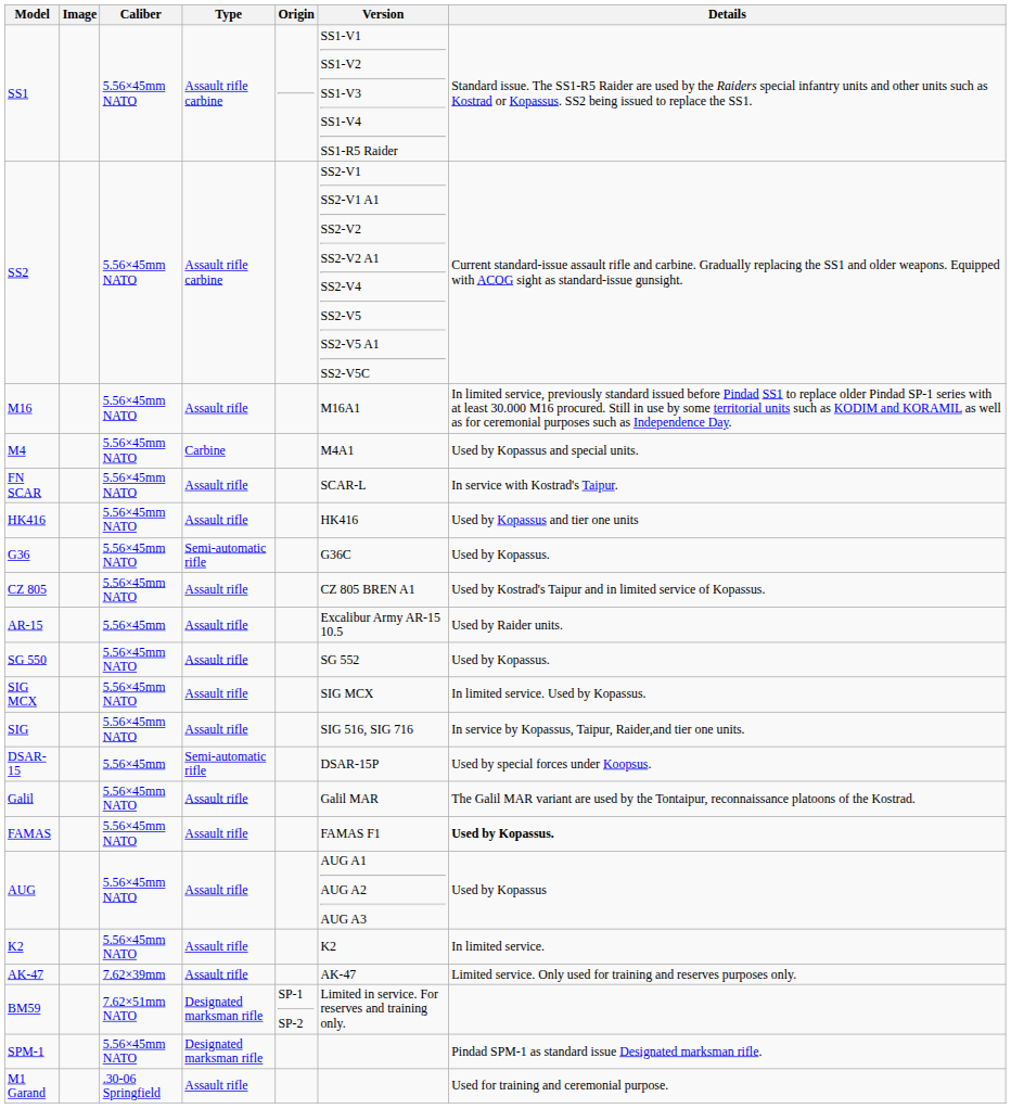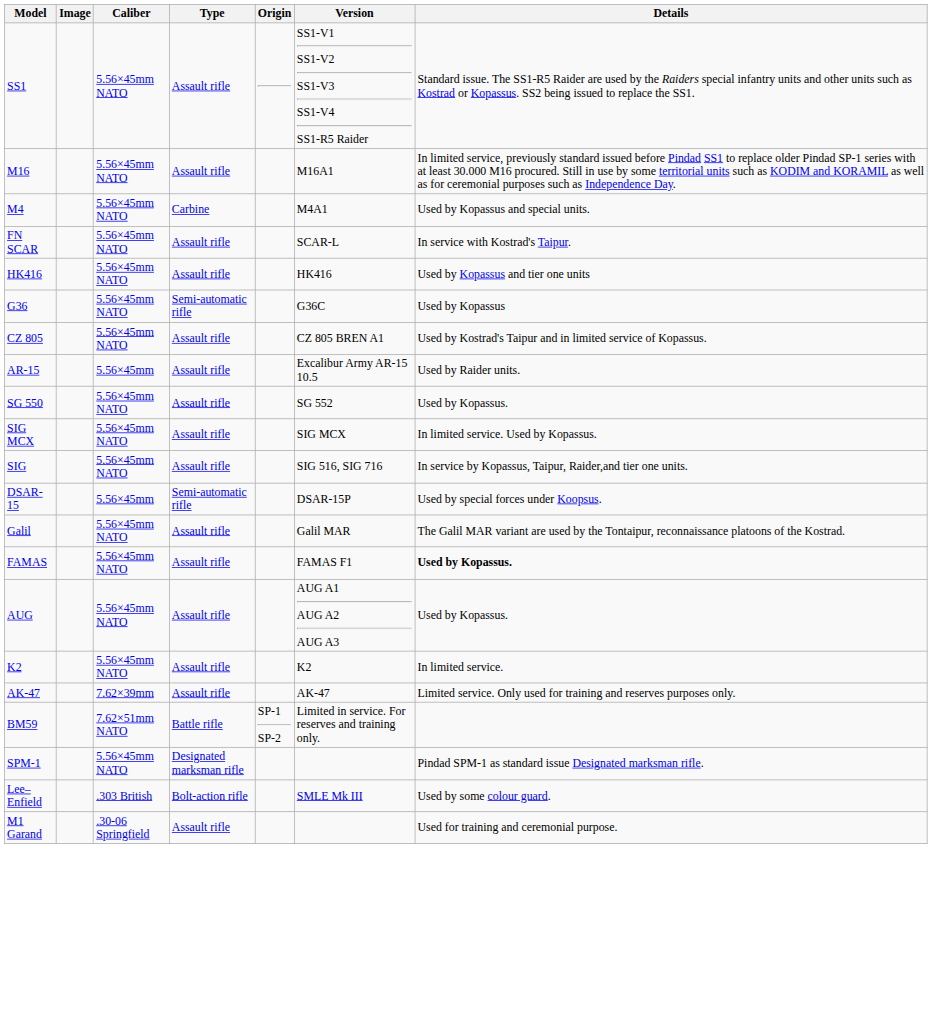SS1 | Type: Assault rifle carbine -> Assault rifle
- row: SS2 | 5.56×45mm NATO | Assault rifle carbine | SS2-V1 SS2-V1 A1 SS2-V2 SS2-V2 A1 SS2-V4 SS2-V5 SS2-V5 A1 SS2-V5C | Current standard-issue assault rifle and carbine. Gradually replacing the SS1 and older weapons. Equipped with ACOG sight as standard-issue gunsight.
G36 | Details: Used by Kopassus. -> Used by Kopassus
AUG | Details: Used by Kopassus -> Used by Kopassus.
BM59 | Type: Designated marksman rifle -> Battle rifle
+ row: Lee–Enfield | .303 British | Bolt-action rifle | SMLE Mk III | Used by some colour guard.
